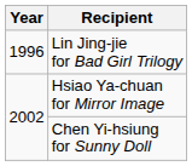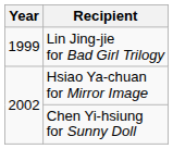Lin Jing-jie for Bad Girl Trilogy | Year: 1996 -> 1999
